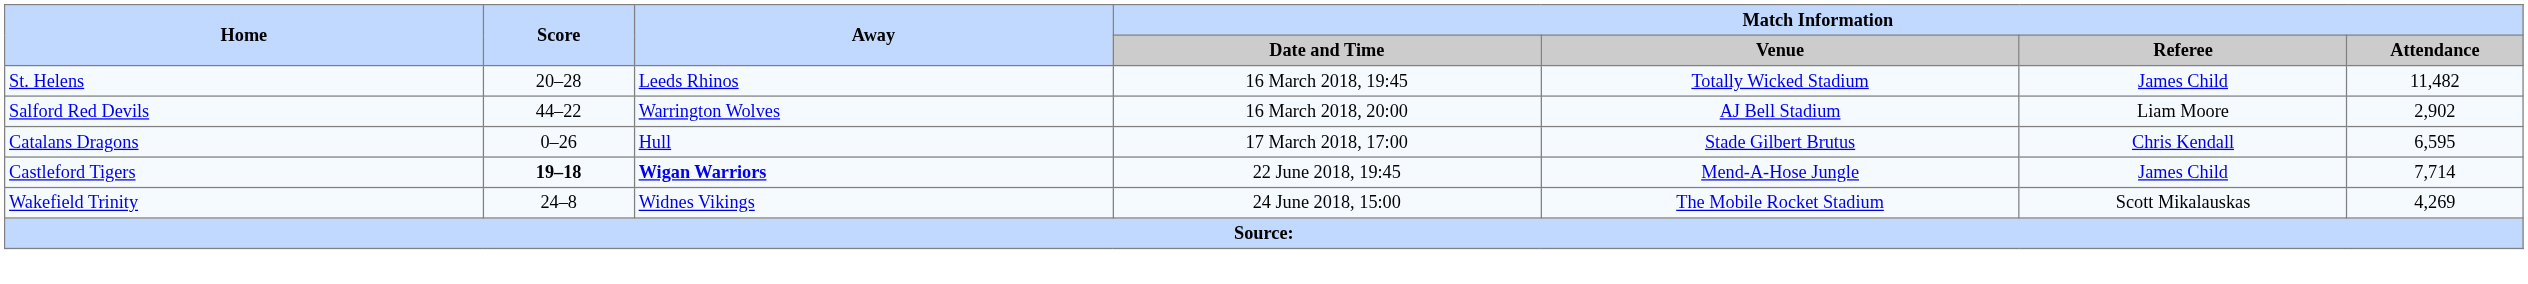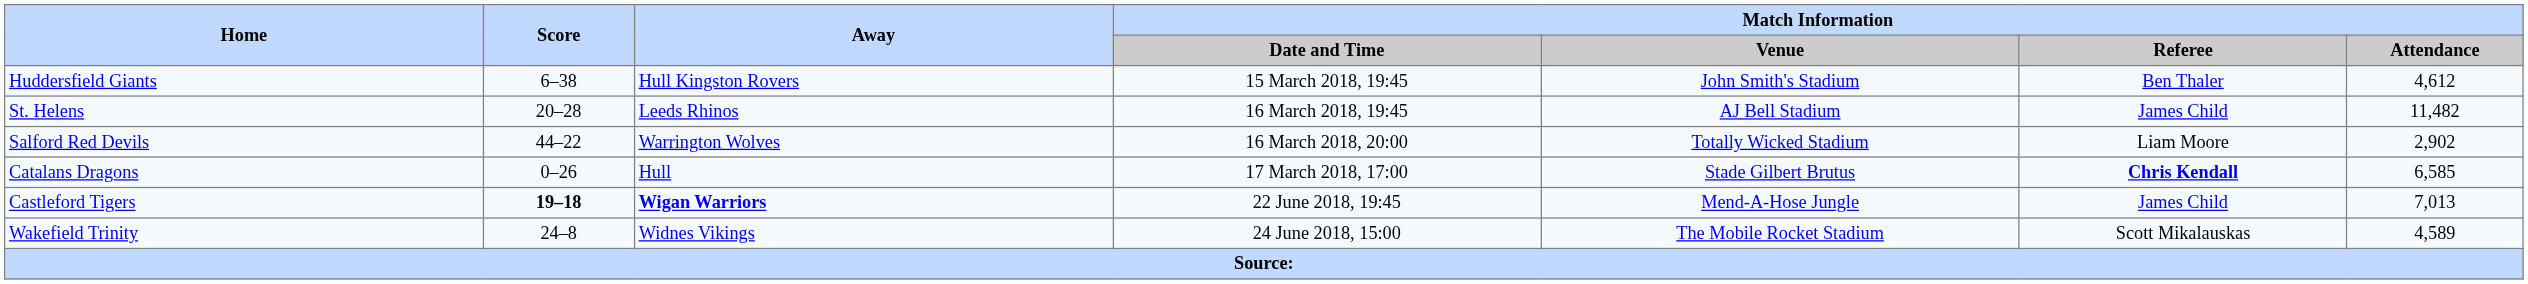+ row: Huddersfield Giants | 6–38 | Hull Kingston Rovers | 15 March 2018, 19:45 | John Smith's Stadium | Ben Thaler | 4,612
St. Helens | Match Information / Venue: Totally Wicked Stadium -> AJ Bell Stadium
Salford Red Devils | Match Information / Venue: AJ Bell Stadium -> Totally Wicked Stadium
Catalans Dragons | Match Information / Referee: normal -> bold
Catalans Dragons | Match Information / Attendance: 6,595 -> 6,585
Castleford Tigers | Match Information / Attendance: 7,714 -> 7,013
Wakefield Trinity | Match Information / Attendance: 4,269 -> 4,589
